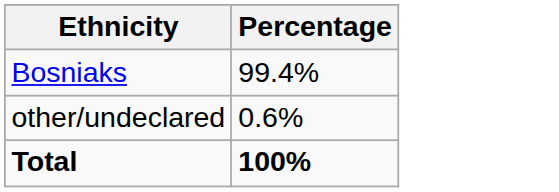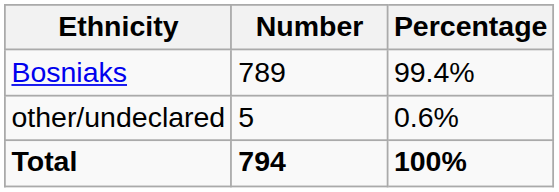+ column: Number | 789 | 5 | 794
